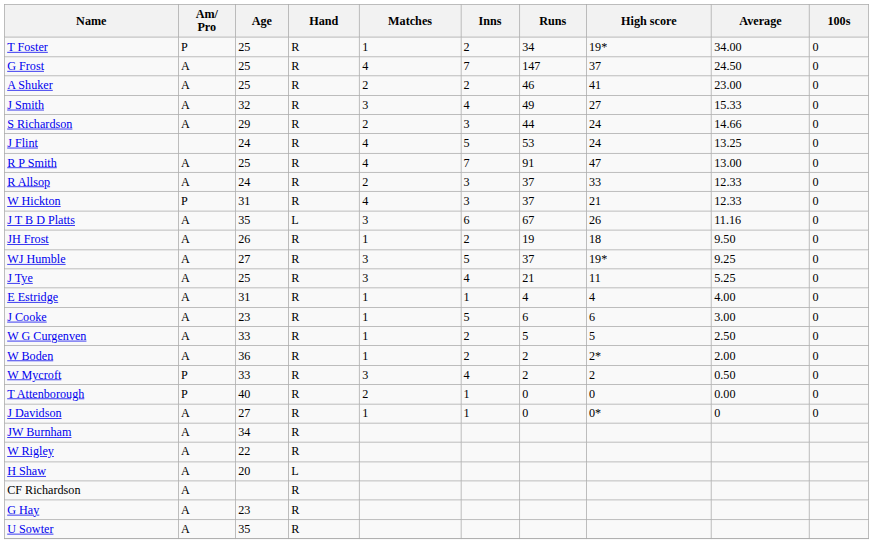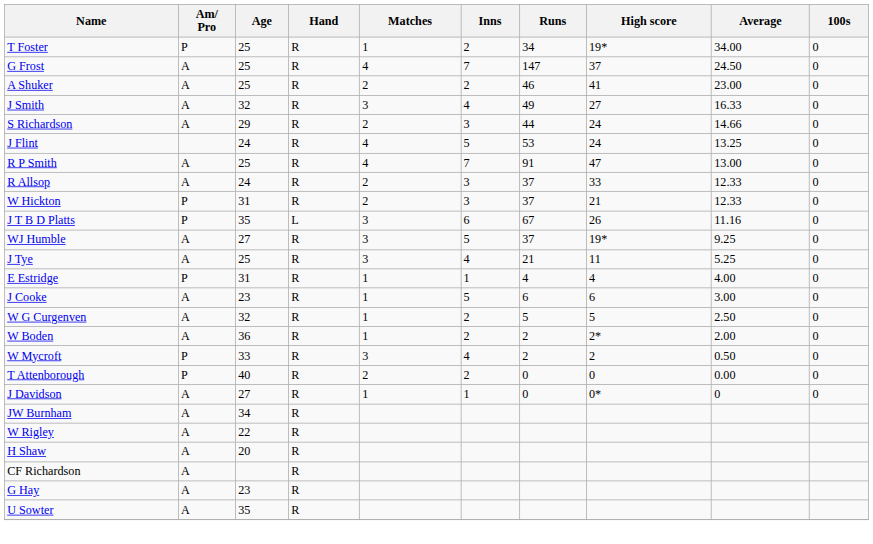J Smith | Average: 15.33 -> 16.33
W Hickton | Matches: 4 -> 2
J T B D Platts | Am/ Pro: A -> P
- row: JH Frost | A | 26 | R | 1 | 2 | 19 | 18 | 9.50 | 0
E Estridge | Am/ Pro: A -> P
W G Curgenven | Age: 33 -> 32
T Attenborough | Inns: 1 -> 2
H Shaw | Hand: L -> R
